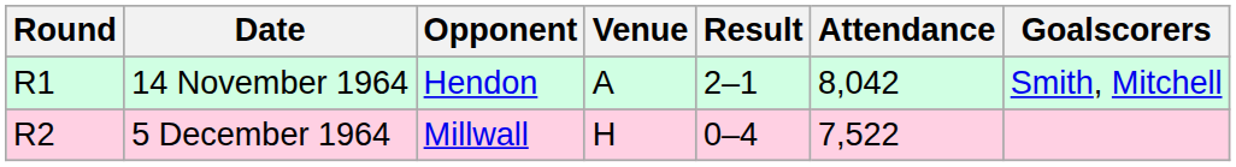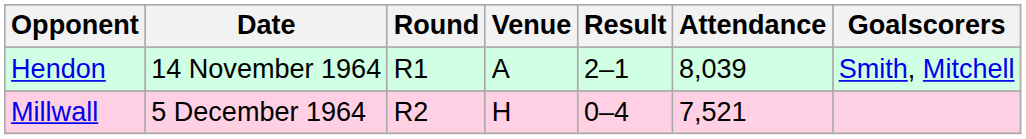columns swapped: Round <-> Opponent
14 November 1964 | Attendance: 8,042 -> 8,039
5 December 1964 | Attendance: 7,522 -> 7,521
